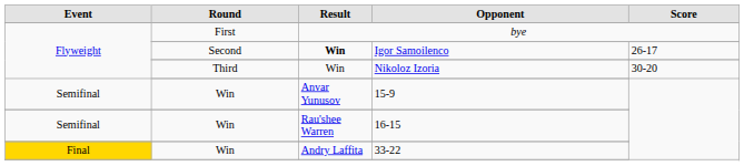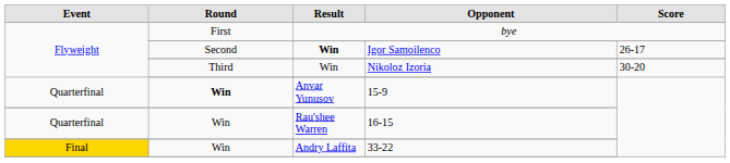15-9 | Event: Semifinal -> Quarterfinal
15-9 | Round: normal -> bold
16-15 | Event: Semifinal -> Quarterfinal
